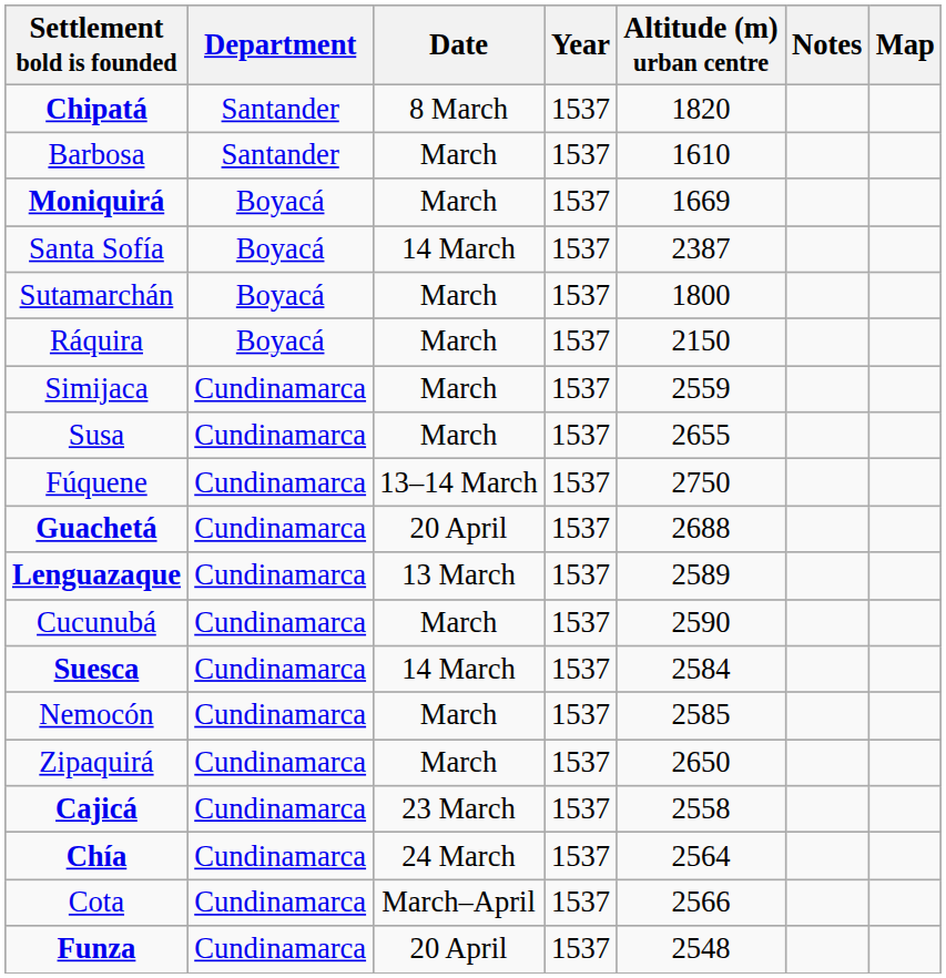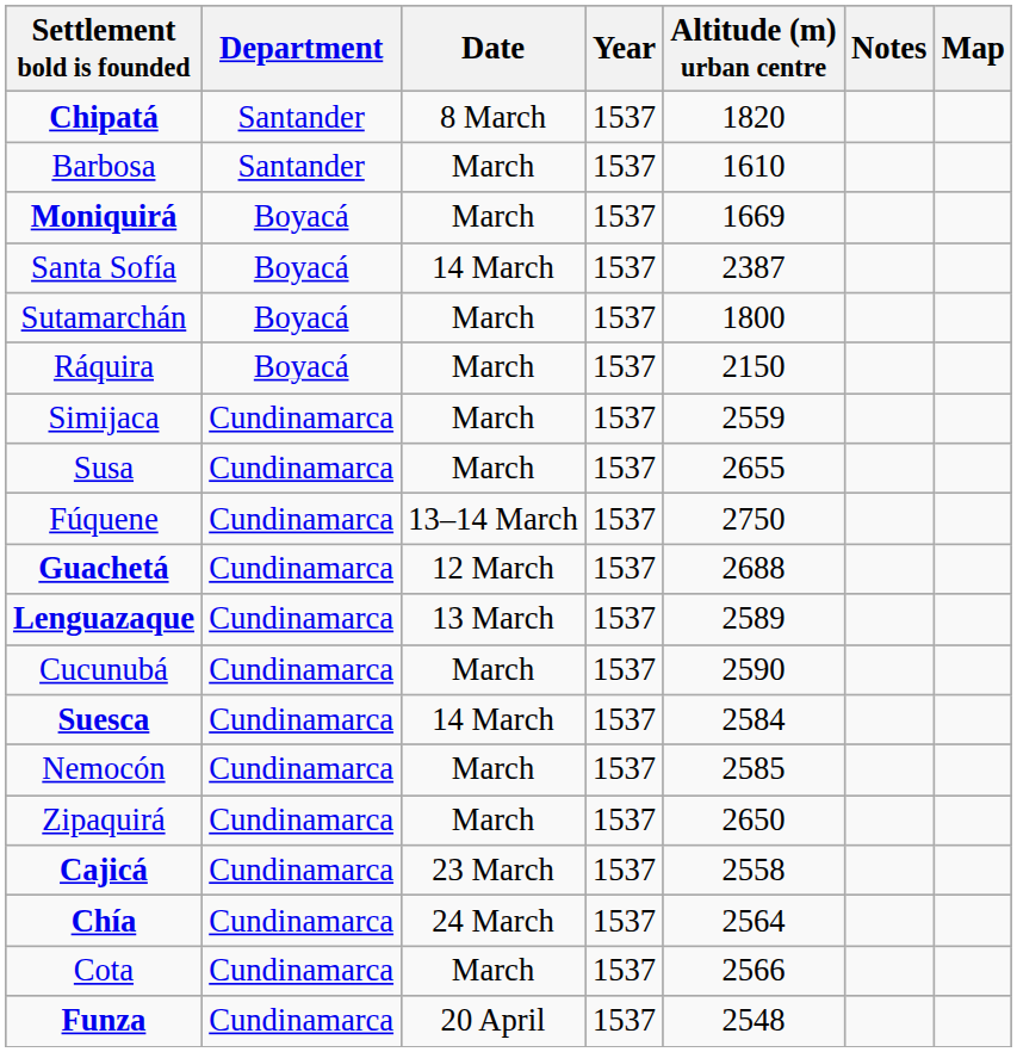Guachetá | Date: 20 April -> 12 March
Cota | Date: March–April -> March
